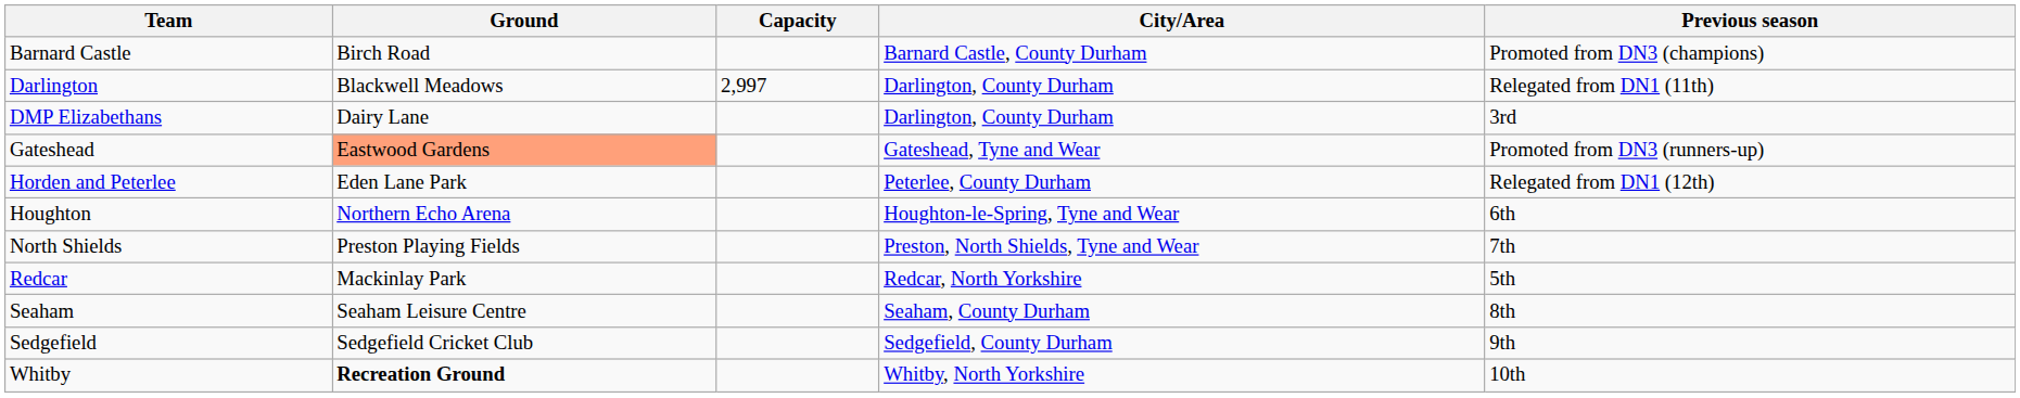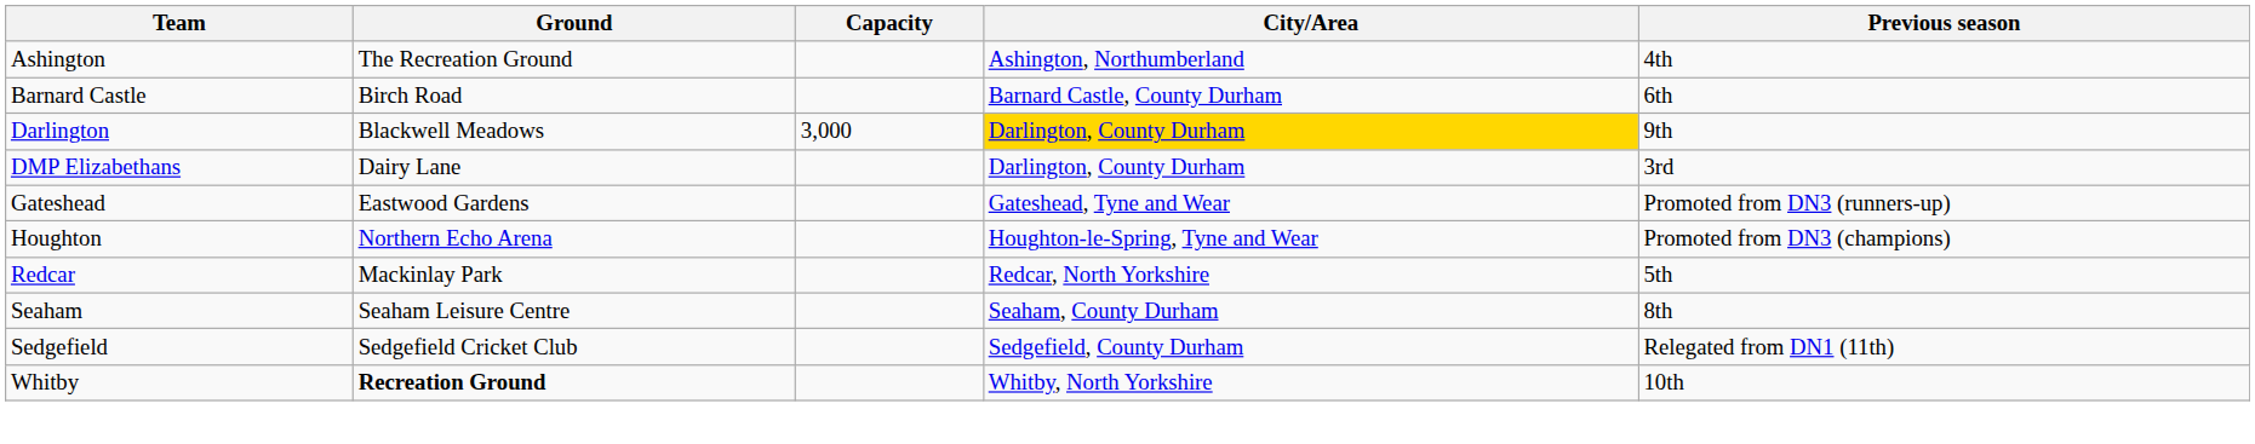+ row: Ashington | The Recreation Ground | Ashington, Northumberland | 4th
Barnard Castle | Previous season: Promoted from DN3 (champions) -> 6th
Darlington | Capacity: 2,997 -> 3,000
Darlington | City/Area: no background -> gold background
Darlington | Previous season: Relegated from DN1 (11th) -> 9th
Gateshead | Ground: lightsalmon background -> no background
- row: Horden and Peterlee | Eden Lane Park | Peterlee, County Durham | Relegated from DN1 (12th)
Houghton | Previous season: 6th -> Promoted from DN3 (champions)
- row: North Shields | Preston Playing Fields | Preston, North Shields, Tyne and Wear | 7th
Sedgefield | Previous season: 9th -> Relegated from DN1 (11th)
